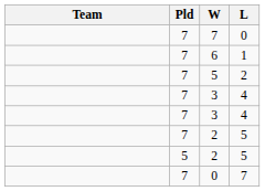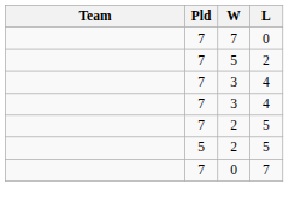- row: 7 | 6 | 1
